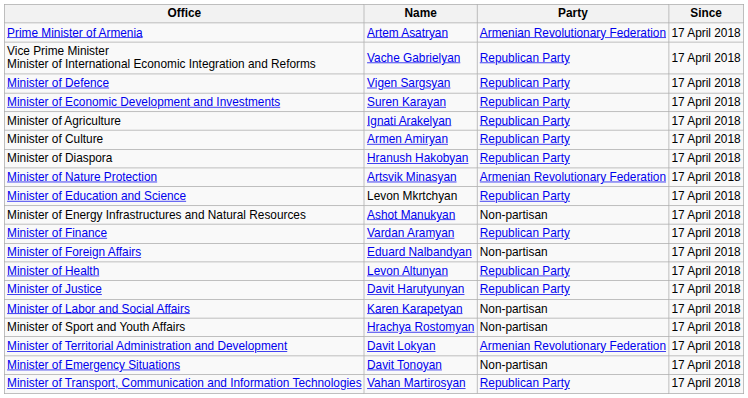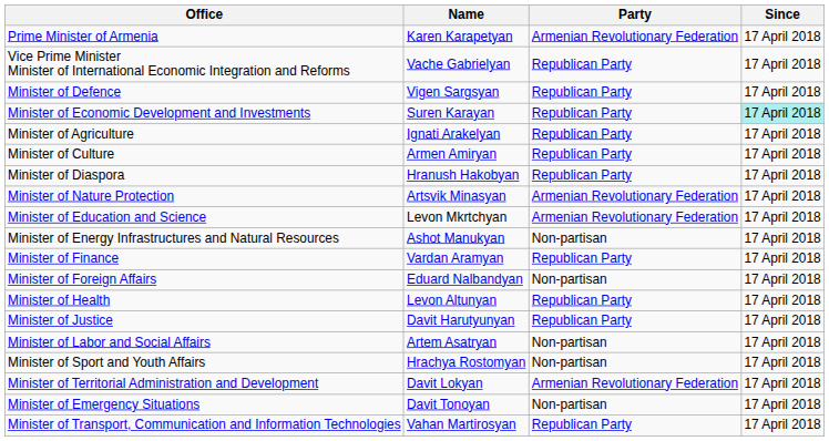Prime Minister of Armenia | Name: Artem Asatryan -> Karen Karapetyan
Minister of Economic Development and Investments | Since: no background -> paleturquoise background
Minister of Education and Science | Party: Republican Party -> Armenian Revolutionary Federation
Minister of Labor and Social Affairs | Name: Karen Karapetyan -> Artem Asatryan
